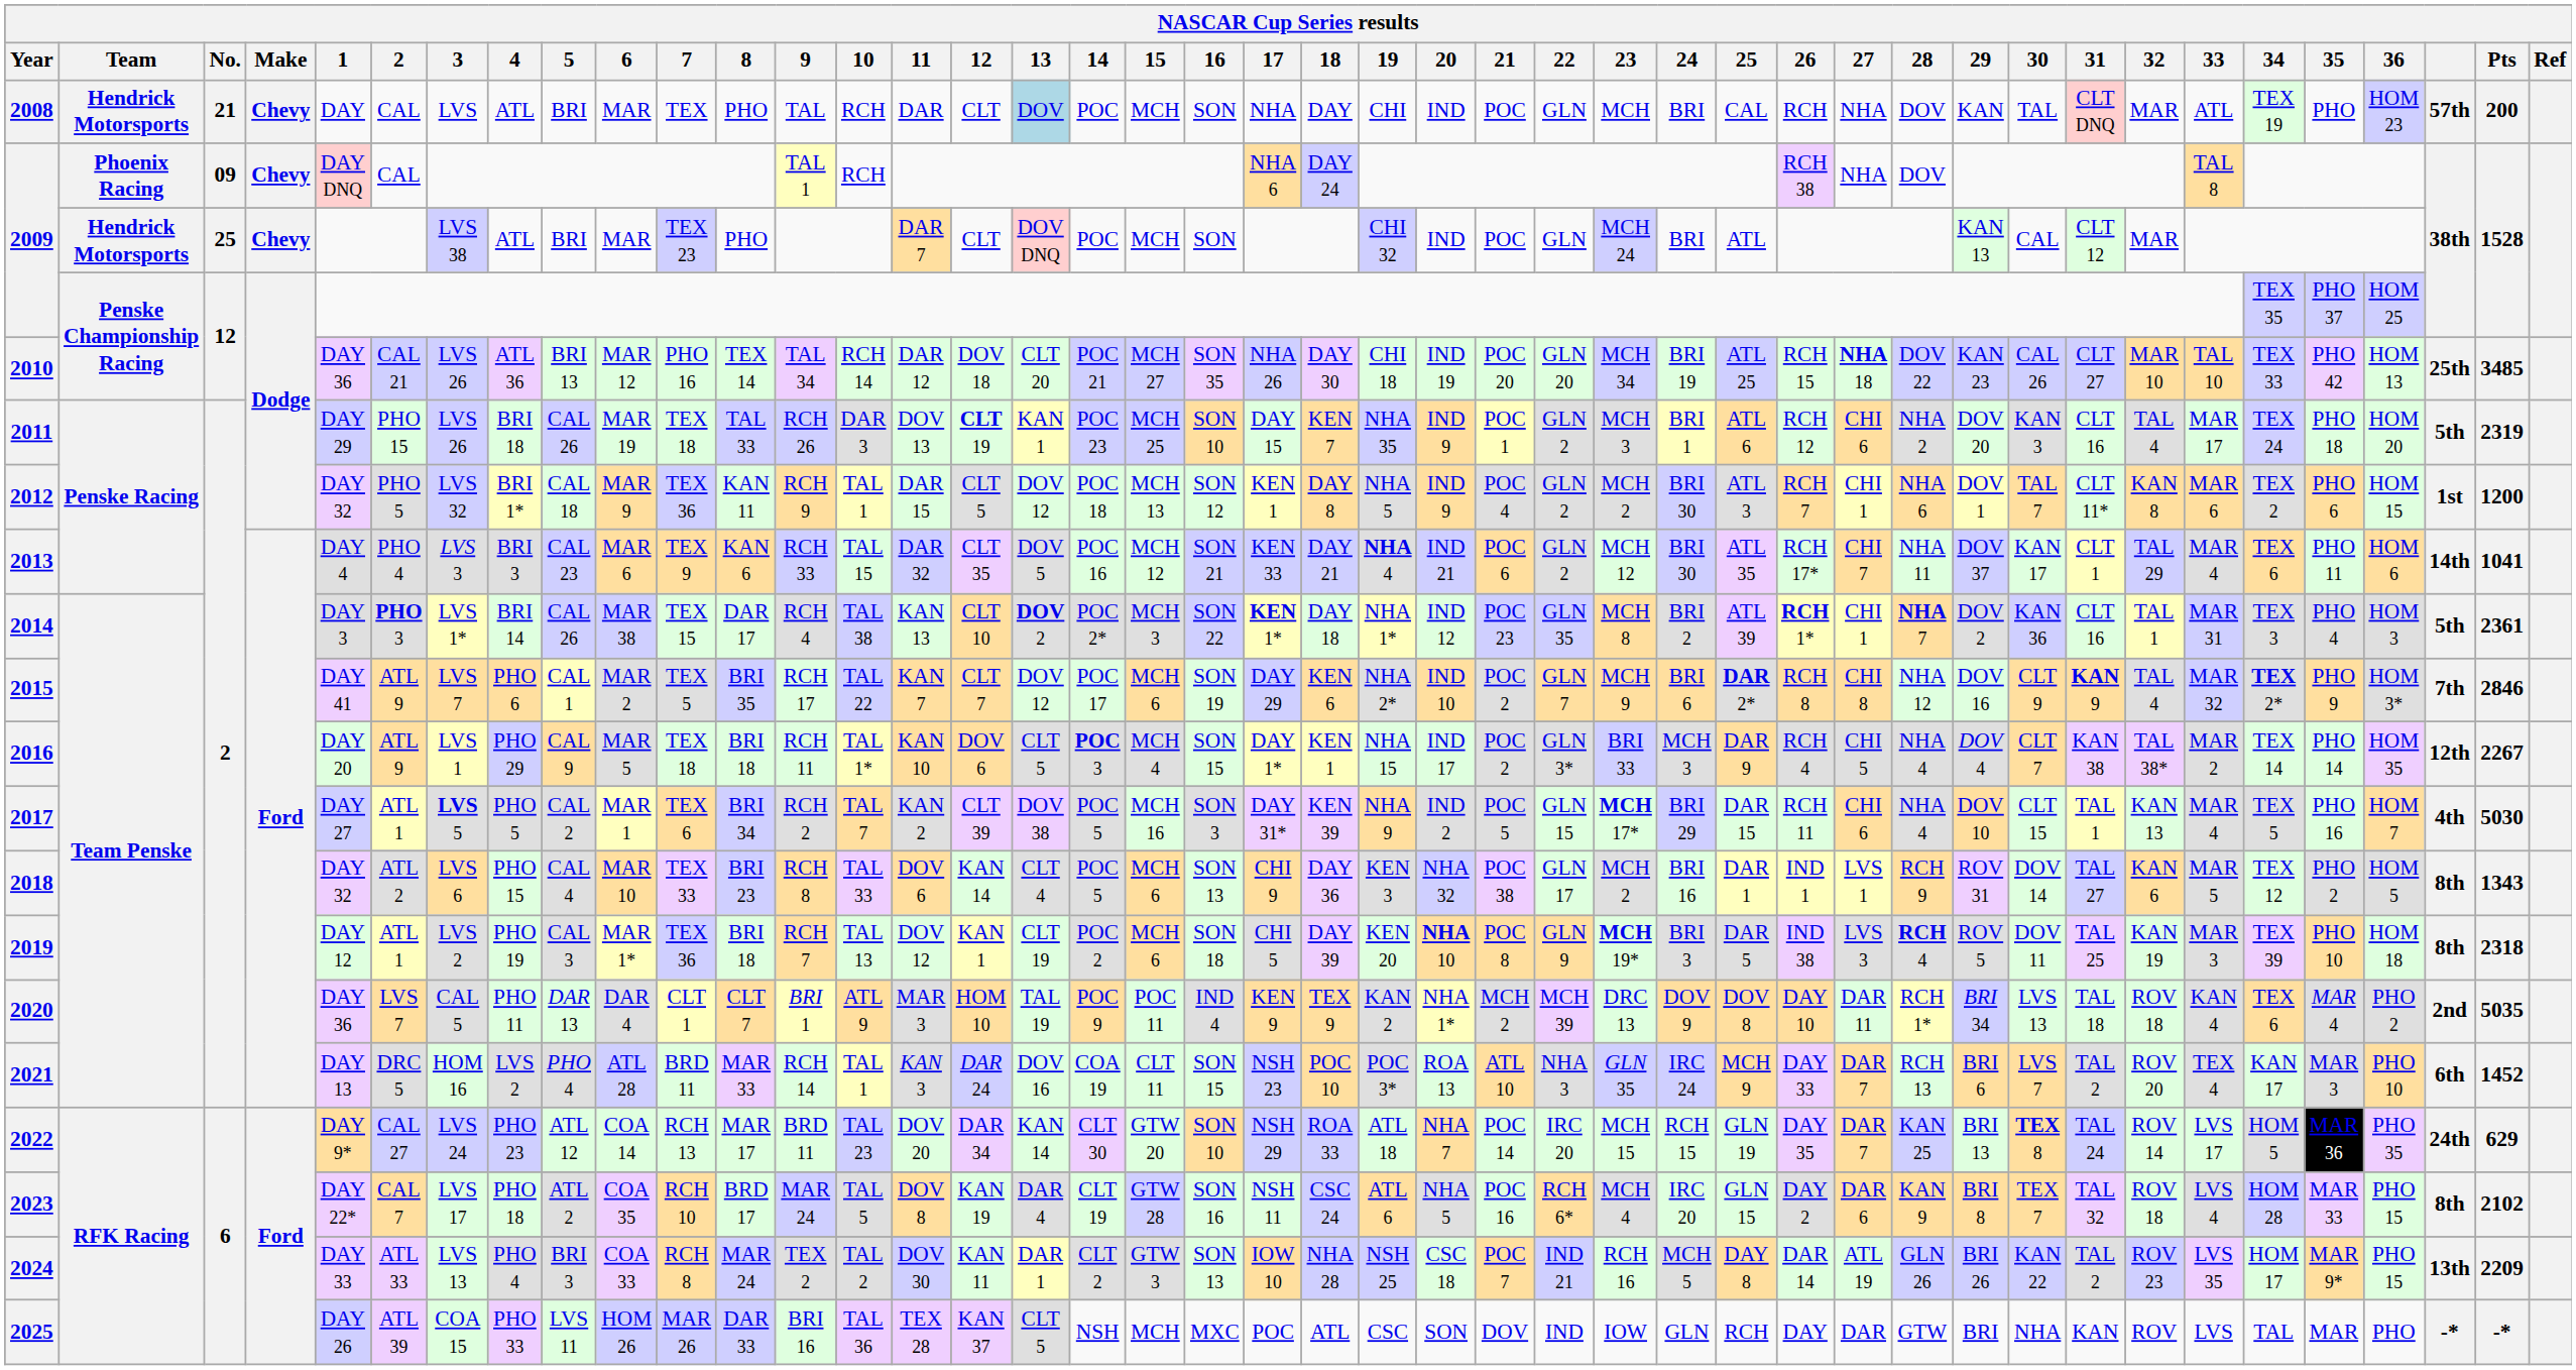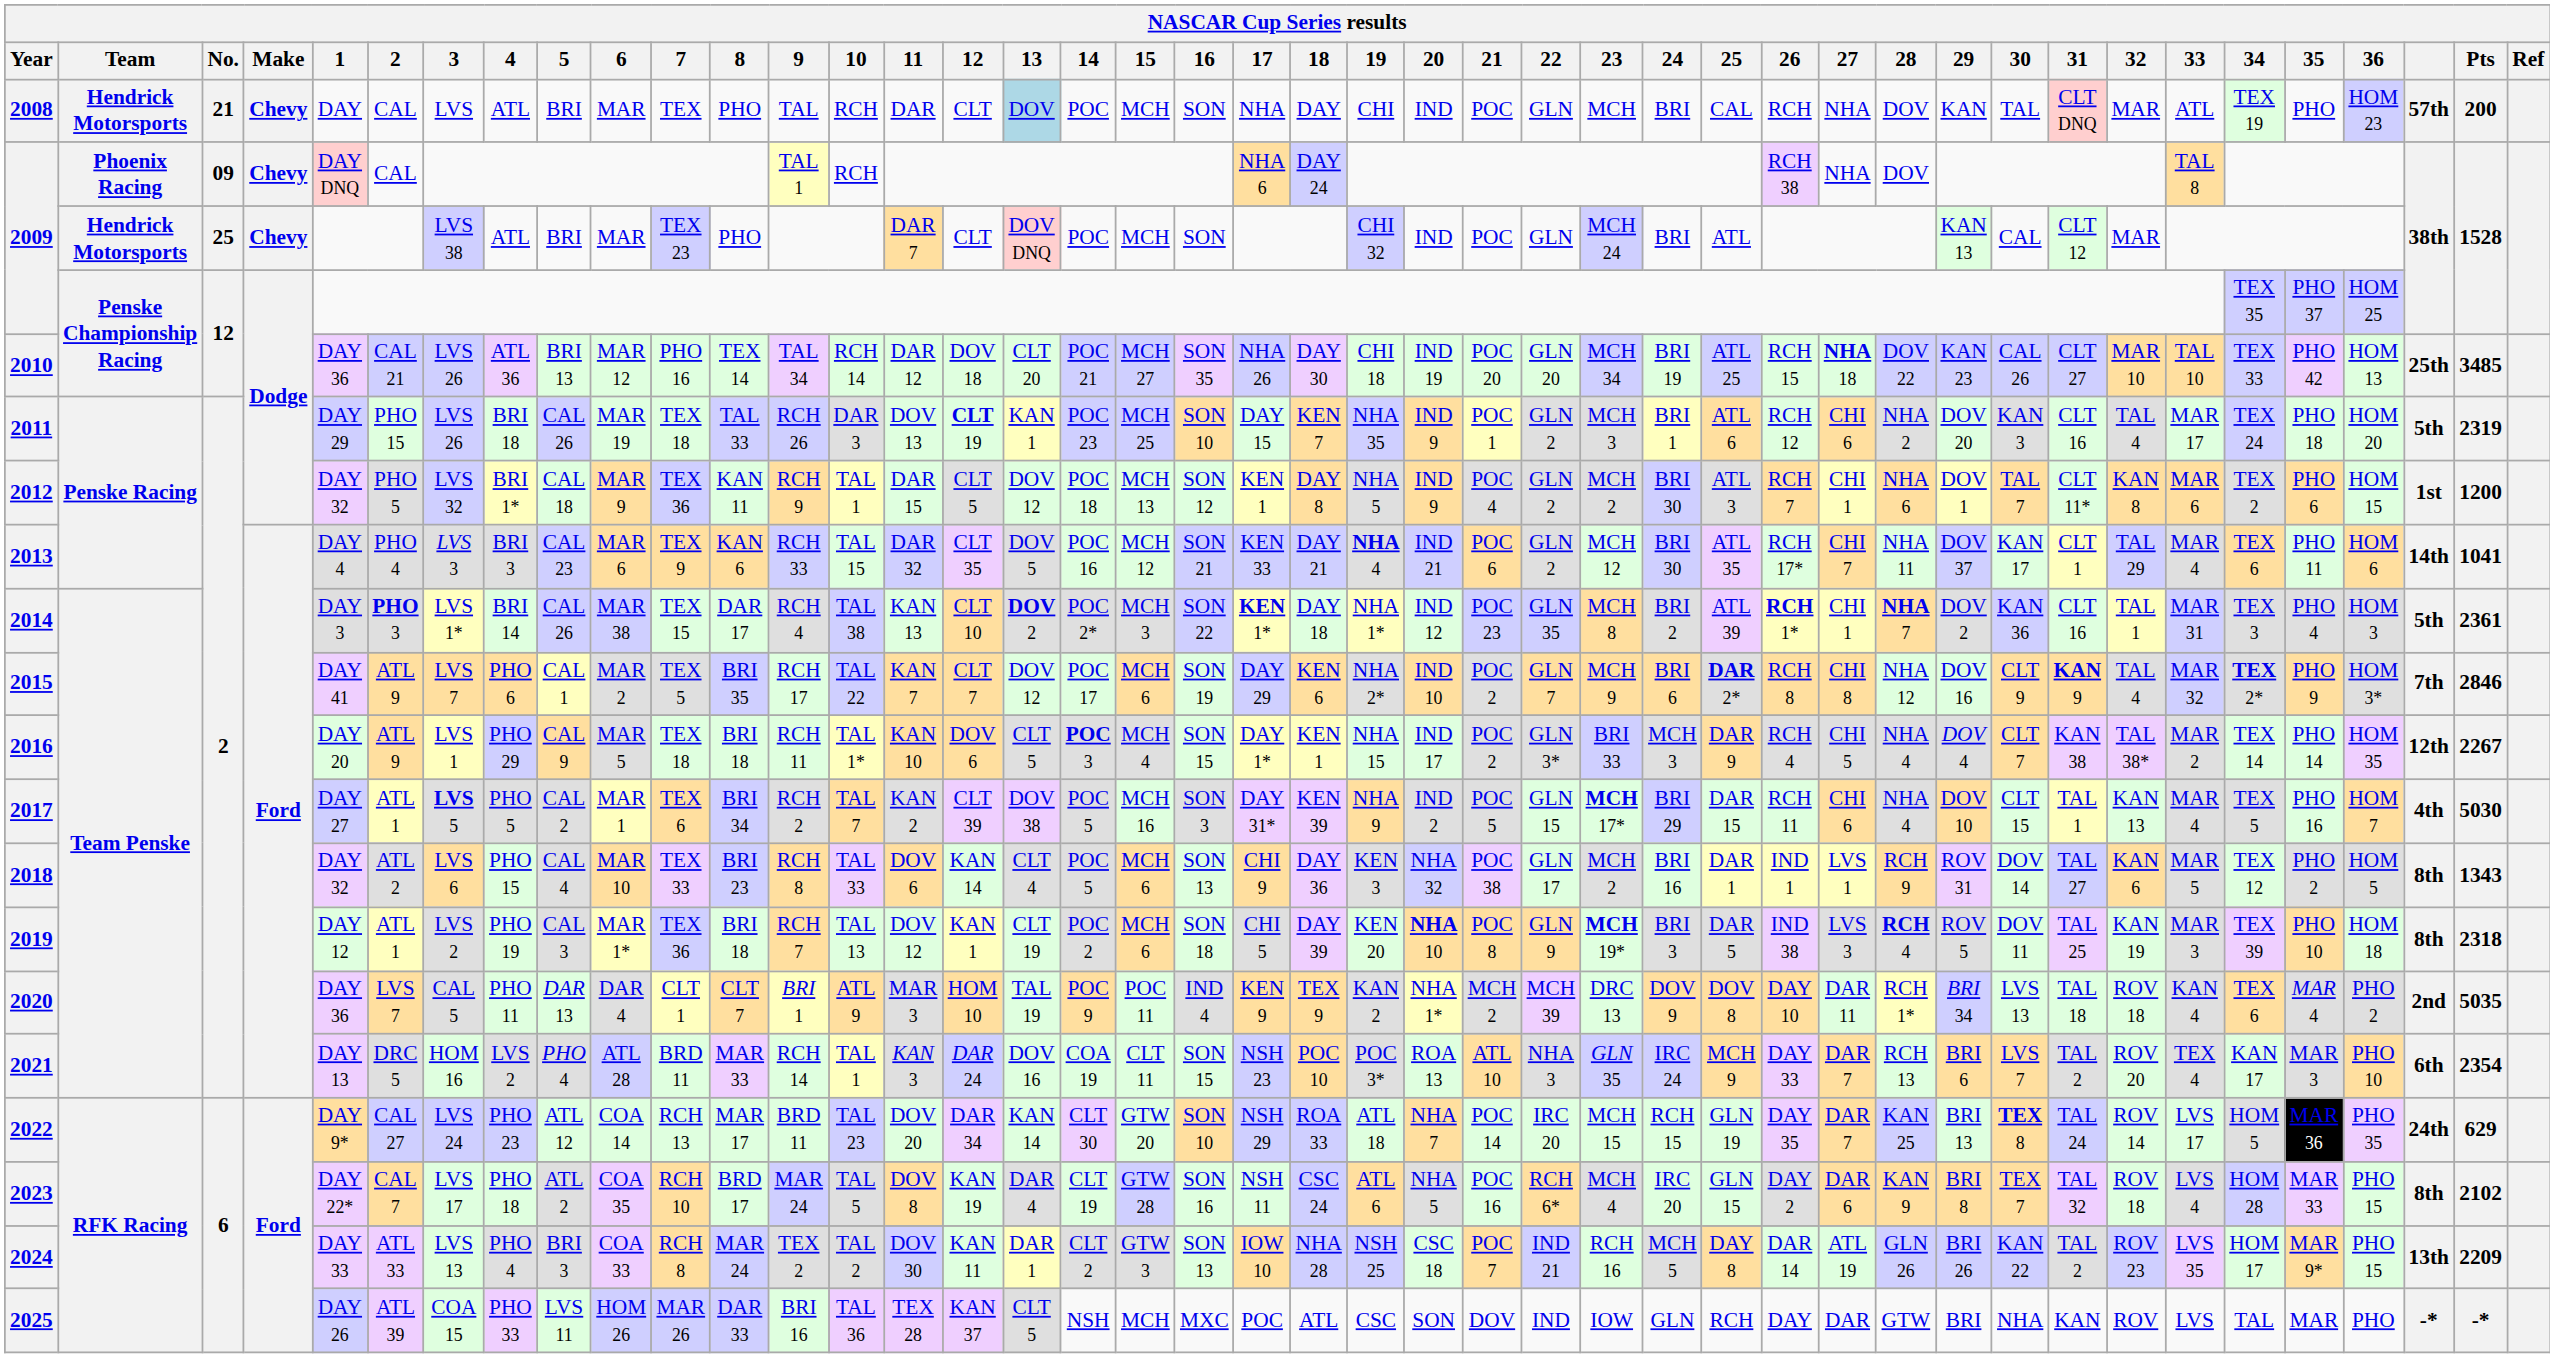2021 | Pts: 1452 -> 2354
